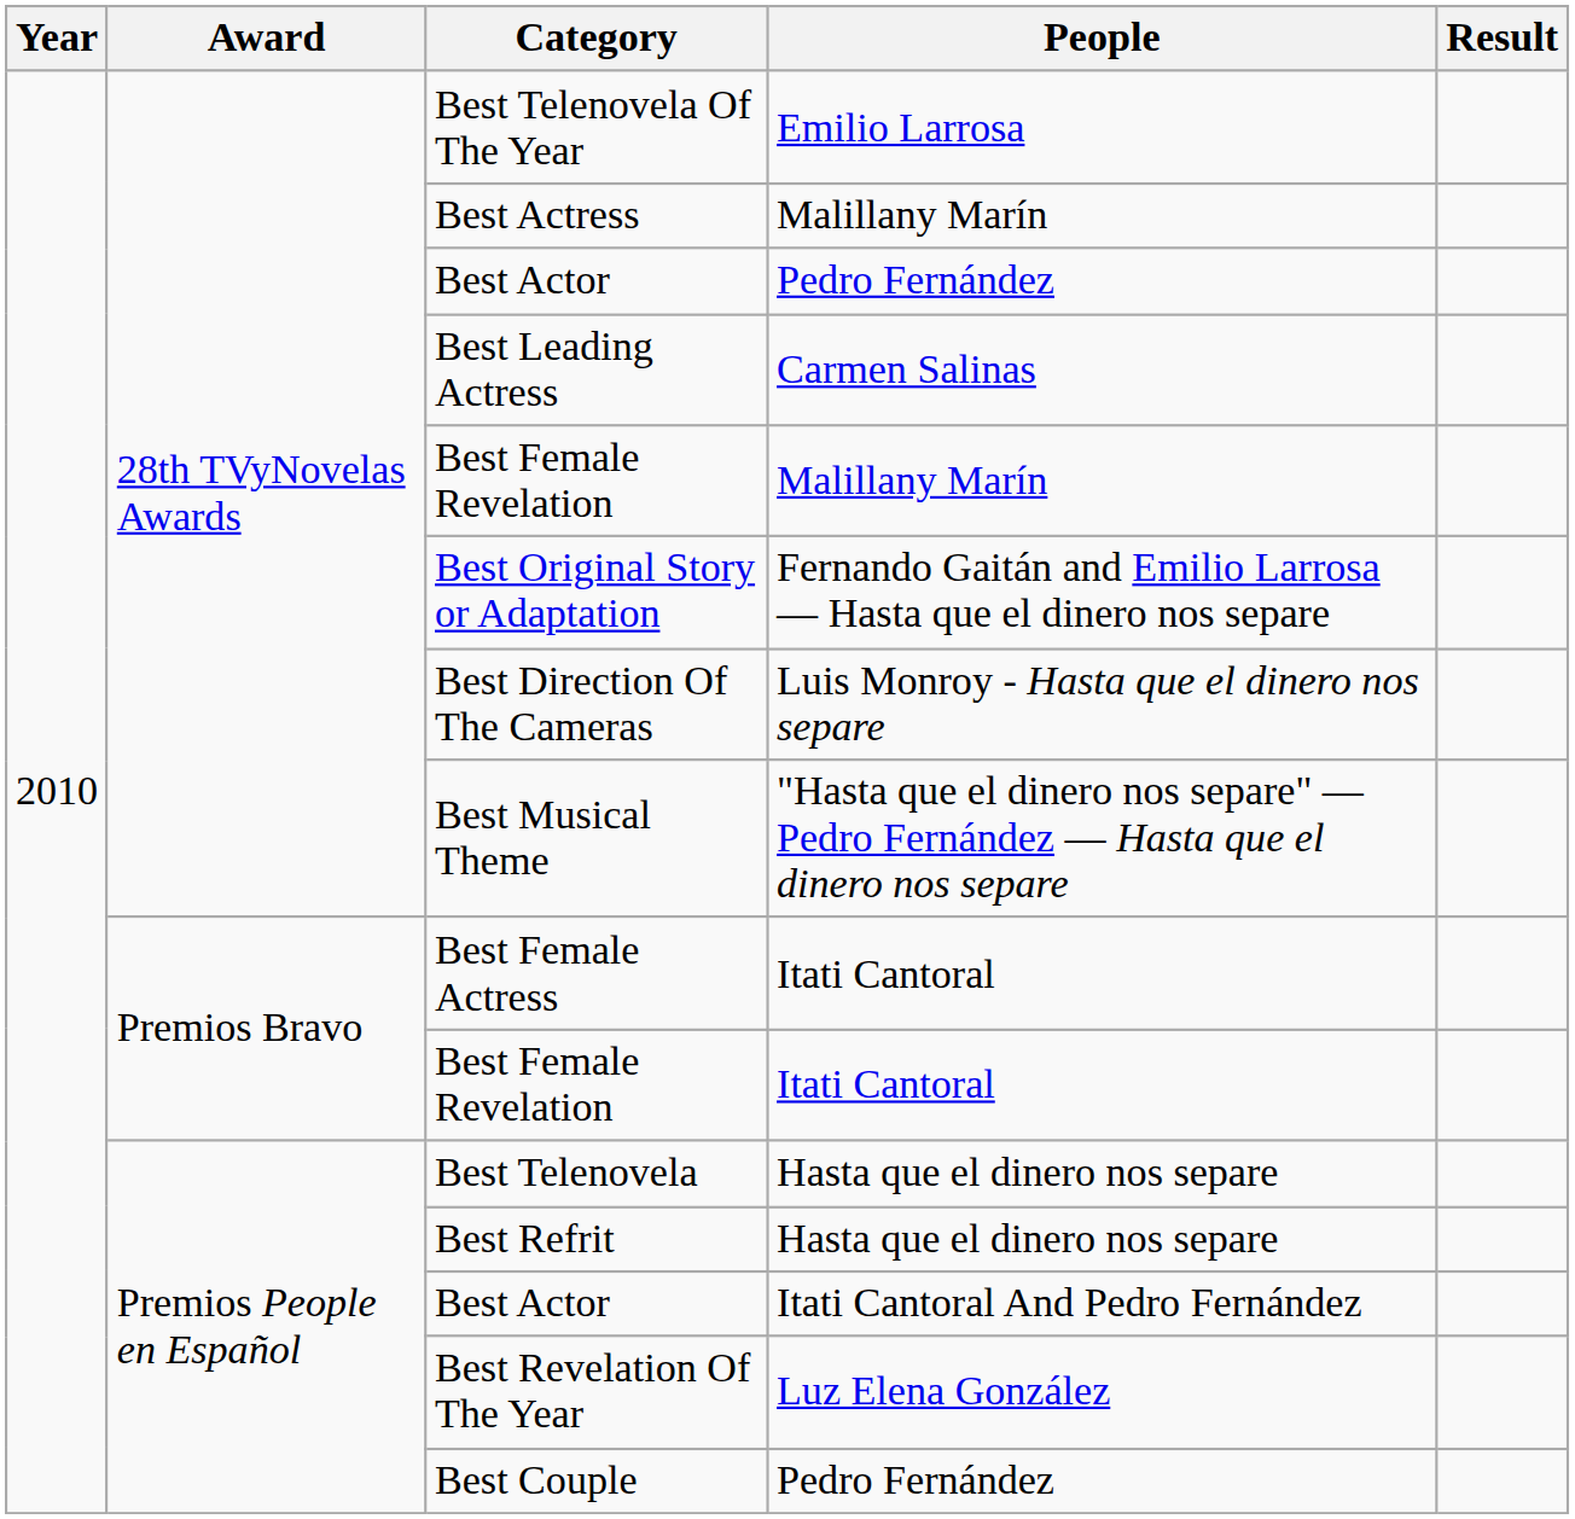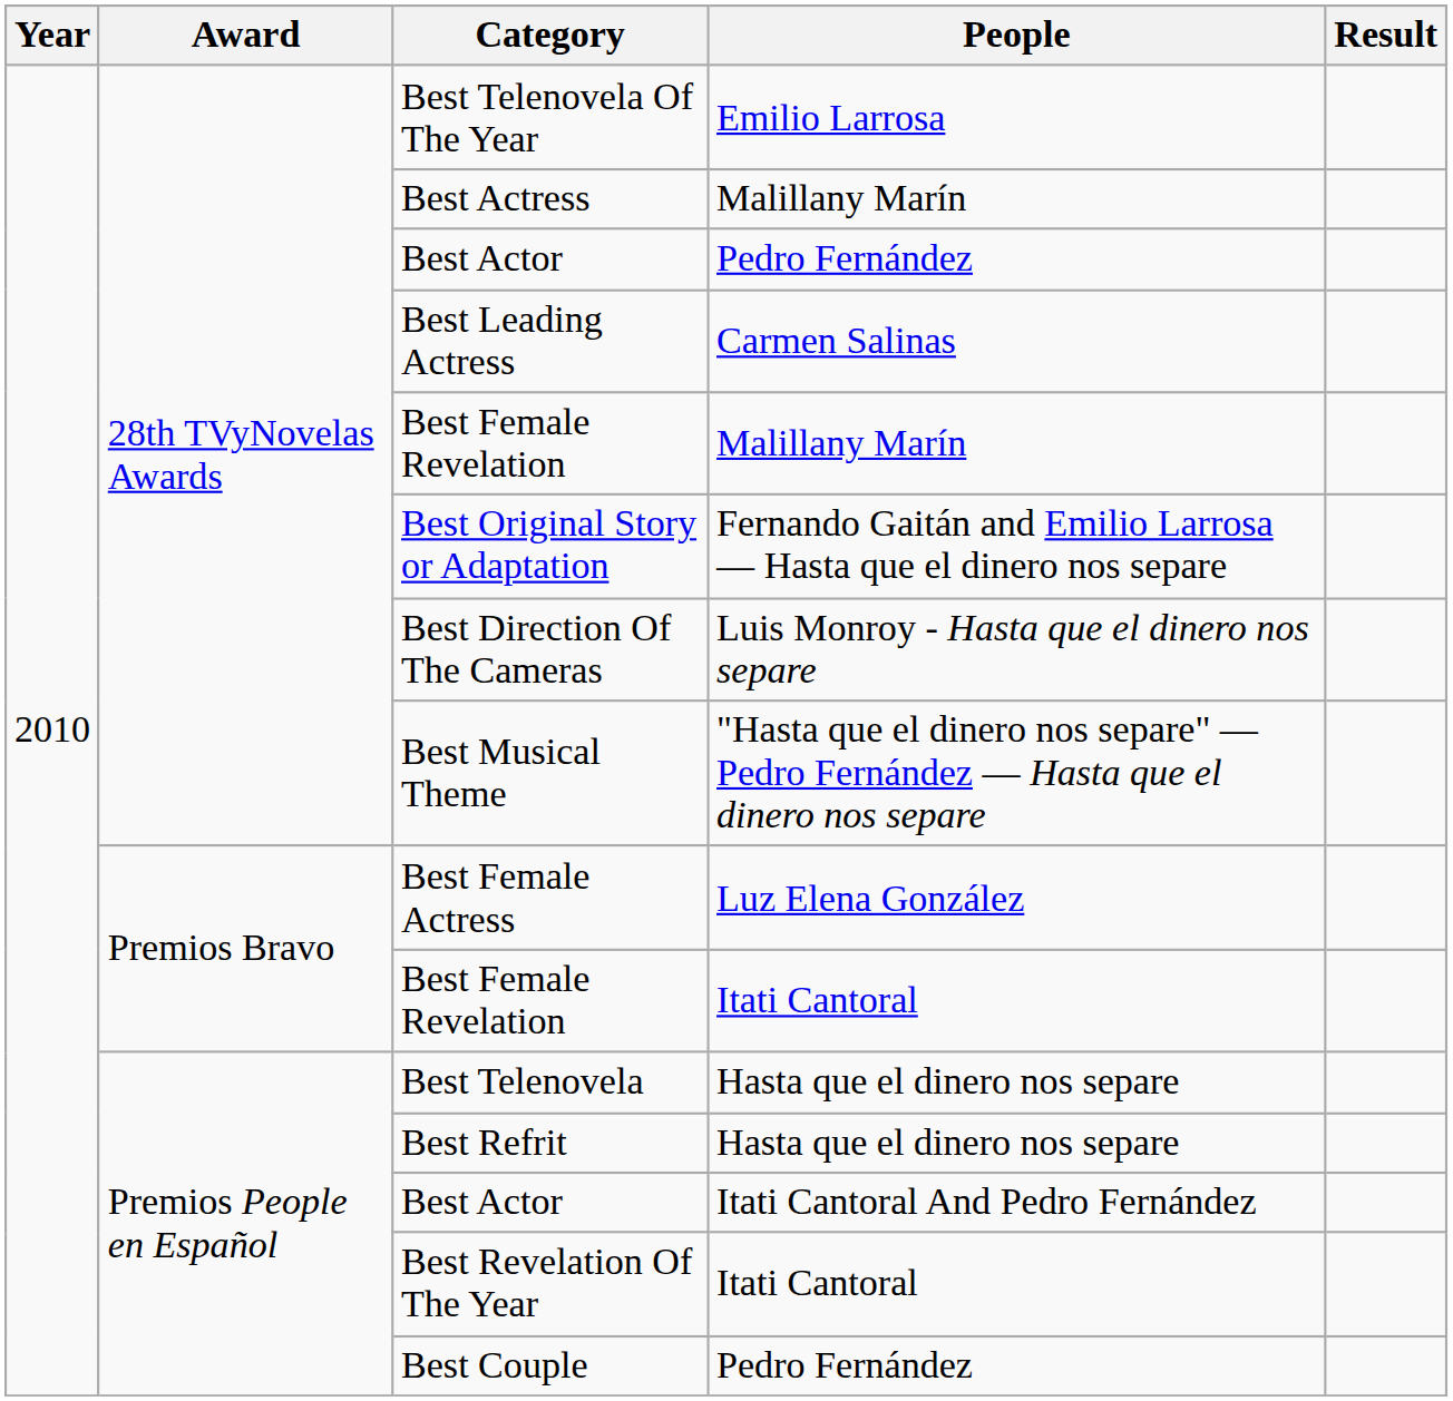Best Female Actress | People: Itati Cantoral -> Luz Elena González
Best Revelation Of The Year | People: Luz Elena González -> Itati Cantoral
